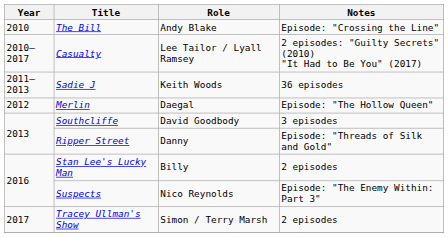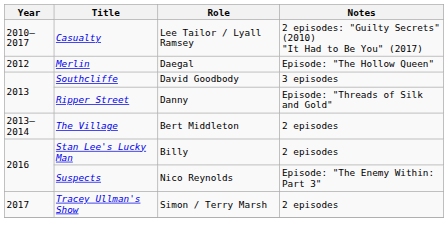- row: 2010 | The Bill | Andy Blake | Episode: "Crossing the Line"
- row: 2011–2013 | Sadie J | Keith Woods | 36 episodes
+ row: 2013–2014 | The Village | Bert Middleton | 2 episodes
